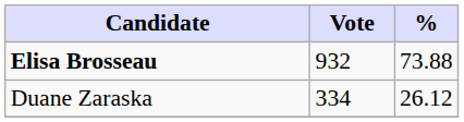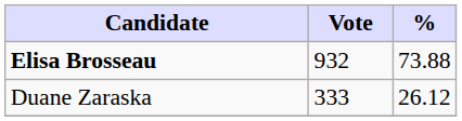Duane Zaraska | Vote: 334 -> 333
